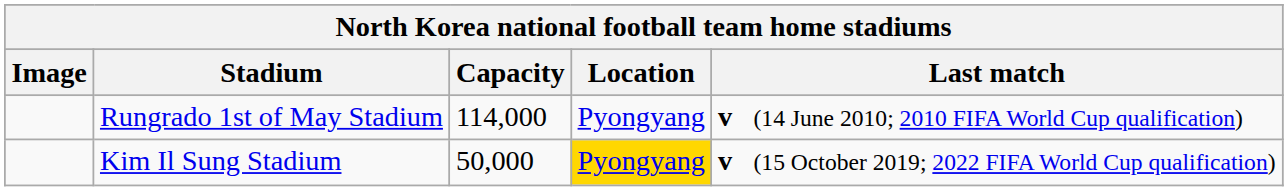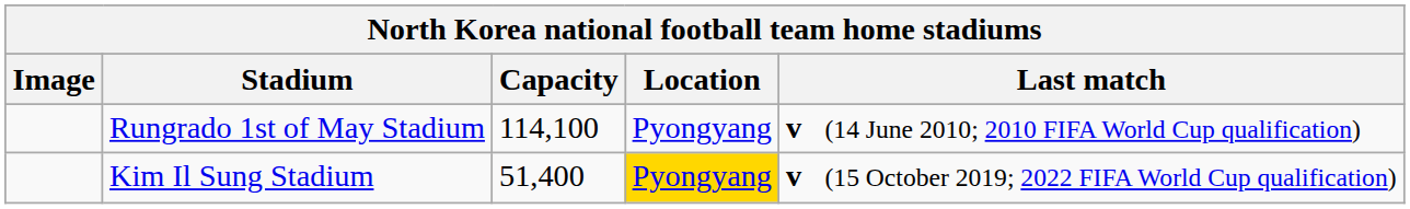Rungrado 1st of May Stadium | Capacity: 114,000 -> 114,100
Kim Il Sung Stadium | Capacity: 50,000 -> 51,400
